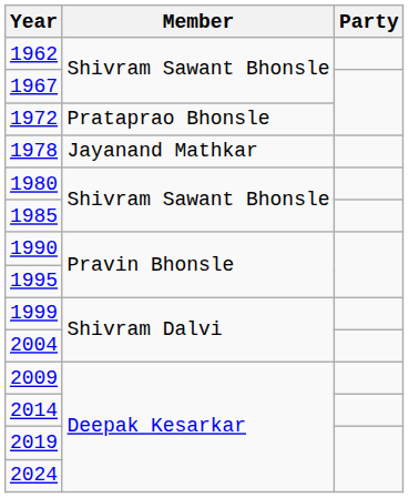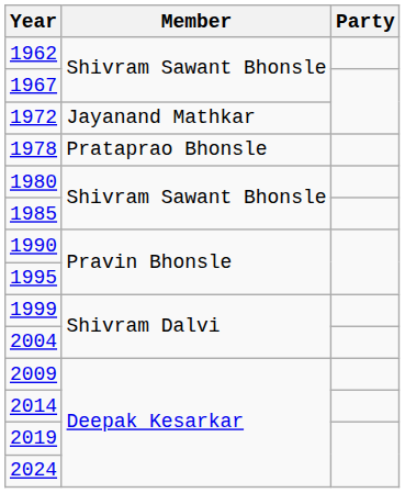1972 | Member: Prataprao Bhonsle -> Jayanand Mathkar
1978 | Member: Jayanand Mathkar -> Prataprao Bhonsle
